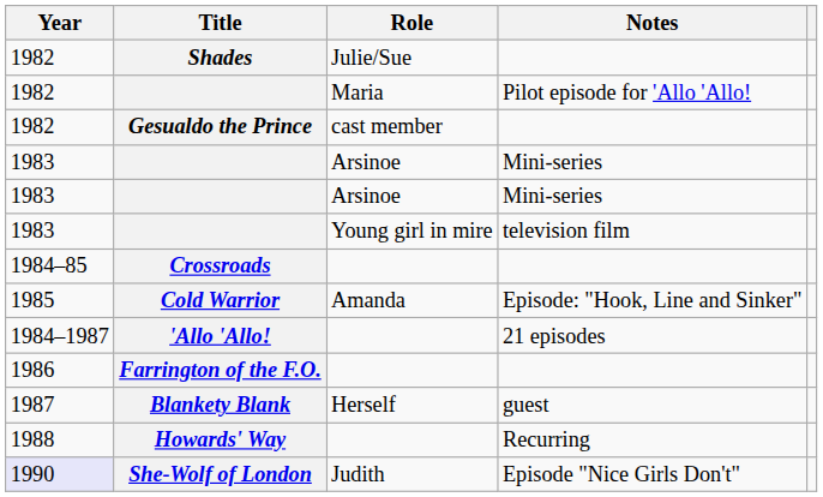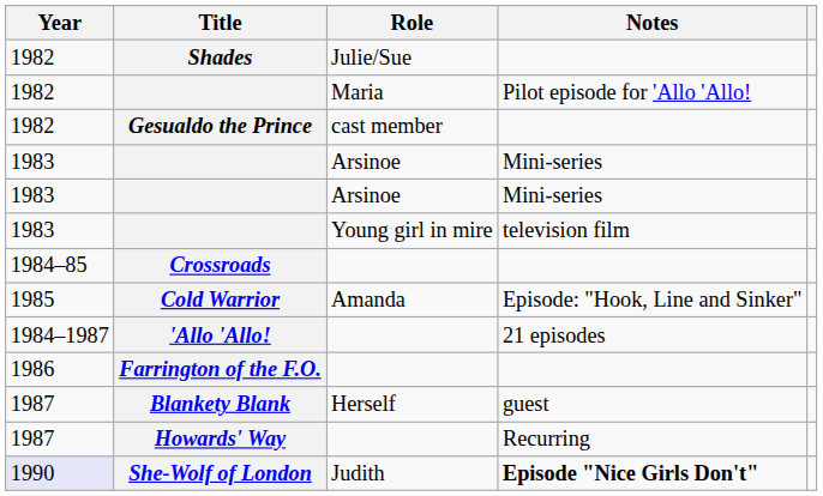Howards' Way | Year: 1988 -> 1987
She-Wolf of London | Notes: normal -> bold
